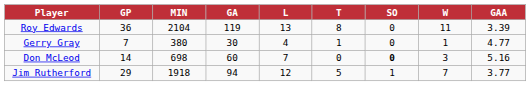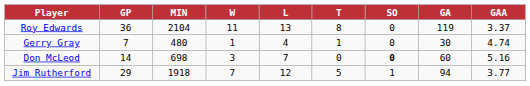columns swapped: W <-> GA
Roy Edwards | GAA: 3.39 -> 3.37
Gerry Gray | MIN: 380 -> 480
Gerry Gray | GAA: 4.77 -> 4.74
